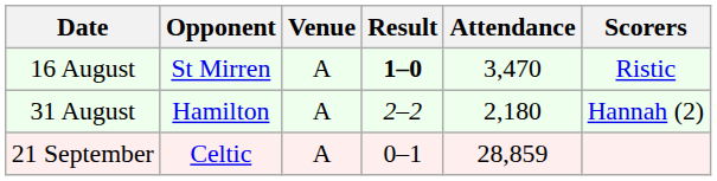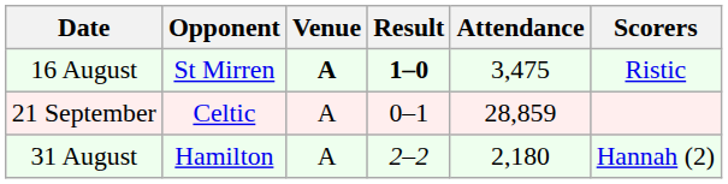16 August | Venue: normal -> bold
16 August | Attendance: 3,470 -> 3,475
rows swapped: 31 August <-> 21 September
